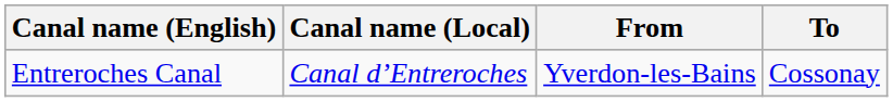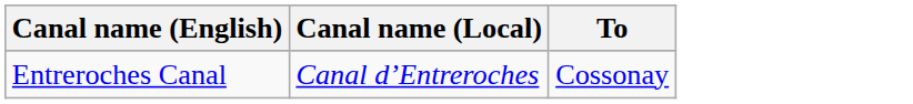- column: From | Yverdon-les-Bains
